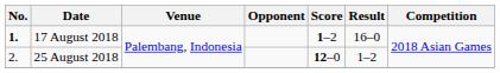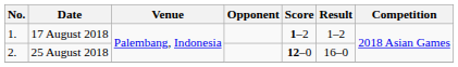17 August 2018 | No.: bold -> normal
17 August 2018 | Result: 16–0 -> 1–2
25 August 2018 | Result: 1–2 -> 16–0
